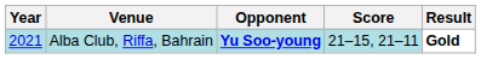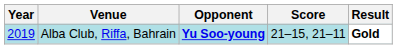Alba Club, Riffa, Bahrain | Year: 2021 -> 2019
